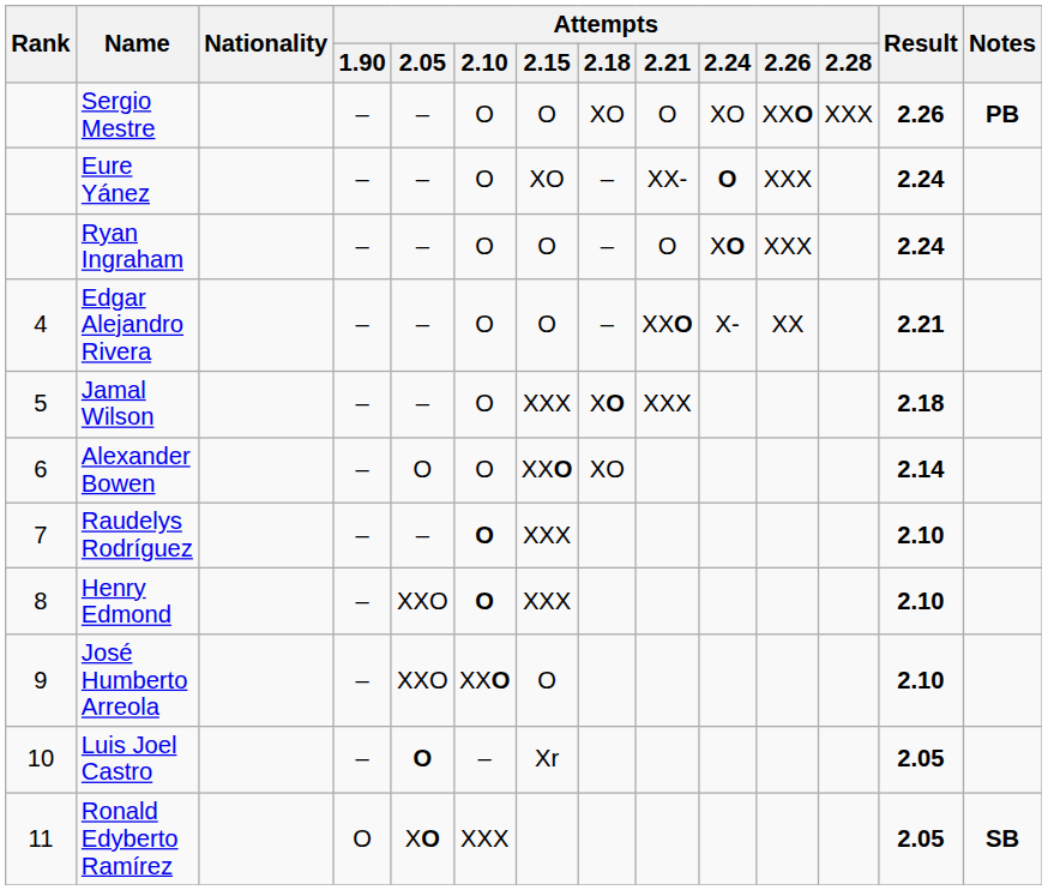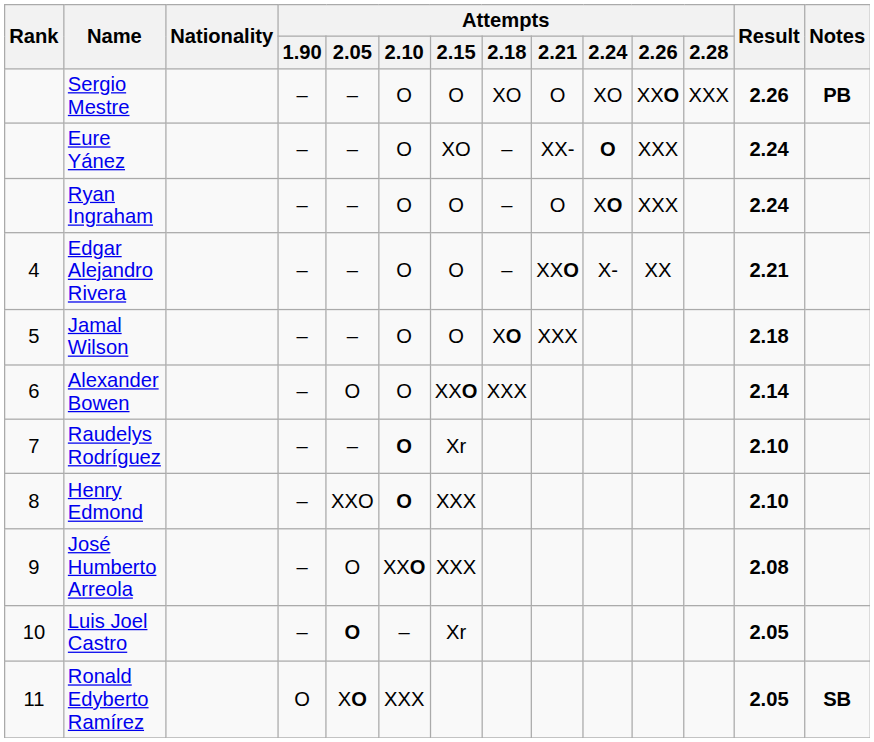Jamal Wilson | Attempts / 2.15: XXX -> O
Alexander Bowen | Attempts / 2.18: XO -> XXX
Raudelys Rodríguez | Attempts / 2.15: XXX -> Xr
José Humberto Arreola | Attempts / 2.05: XXO -> O
José Humberto Arreola | Attempts / 2.15: O -> XXX
José Humberto Arreola | Result: 2.10 -> 2.08
